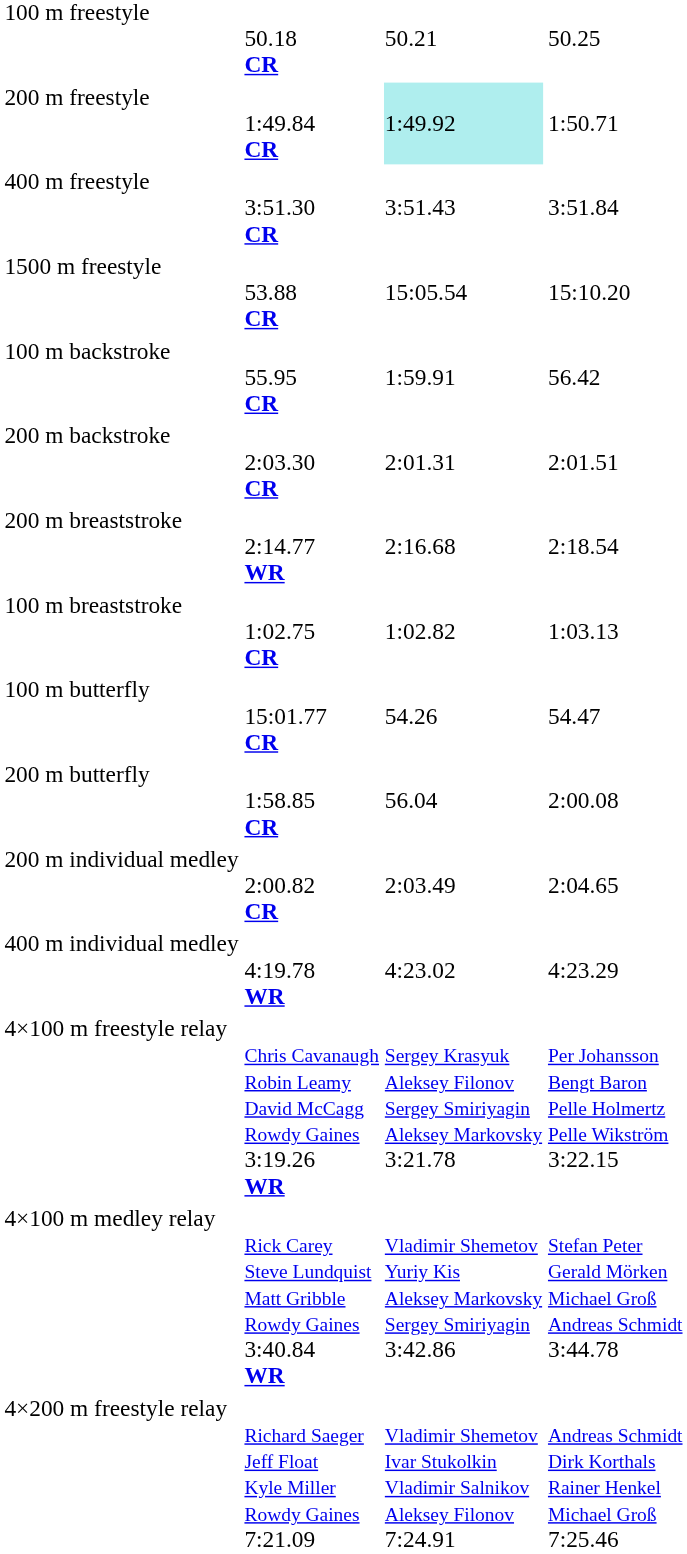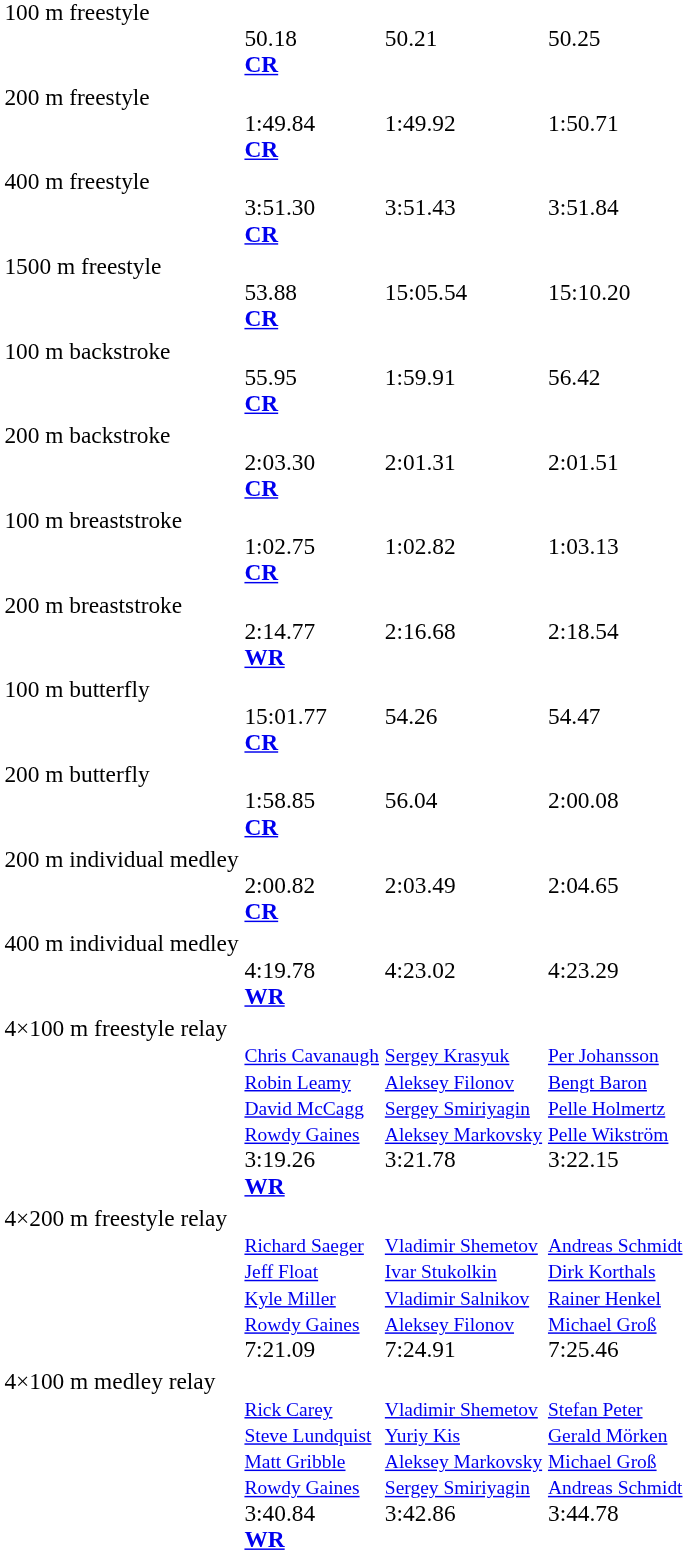200 m freestyle | column 3: paleturquoise background -> no background
rows swapped: 100 m breaststroke <-> 200 m breaststroke
rows swapped: 4×200 m freestyle relay <-> 4×100 m medley relay
